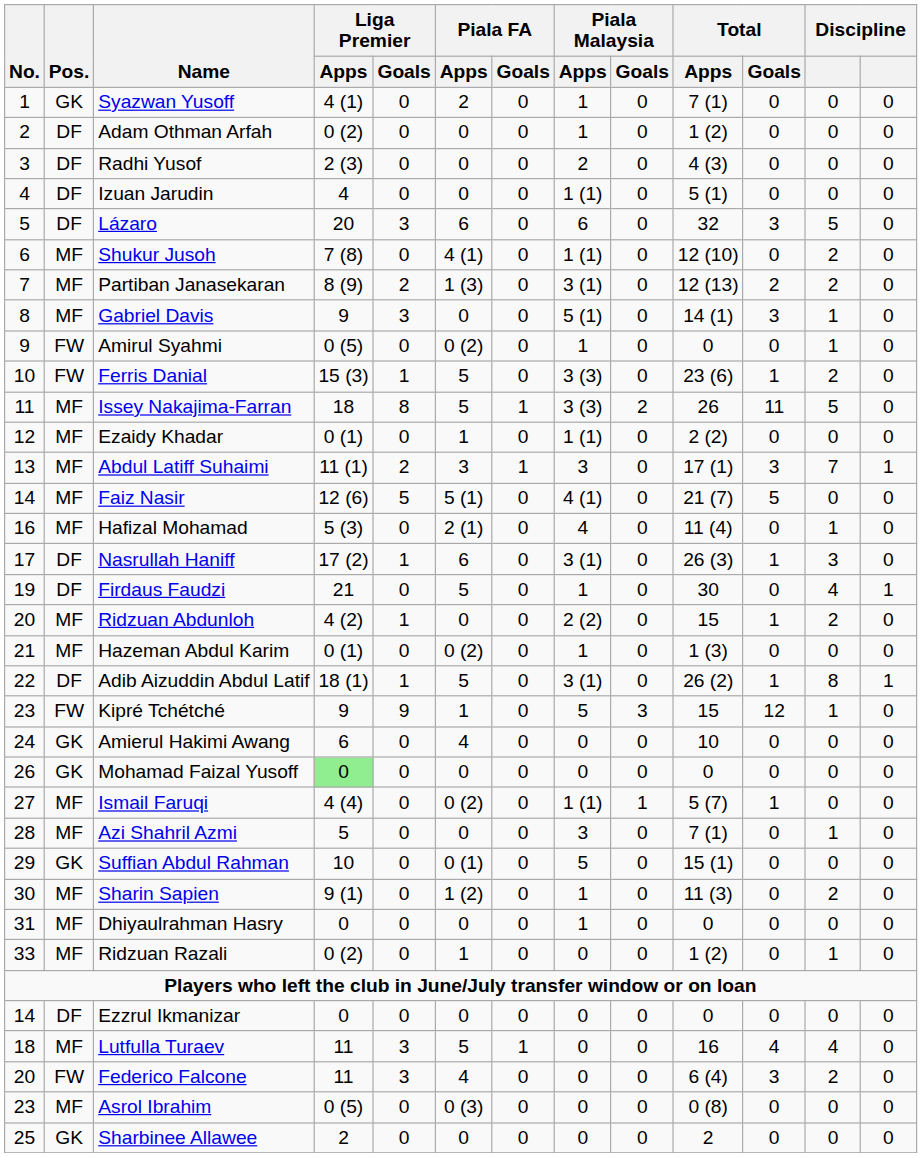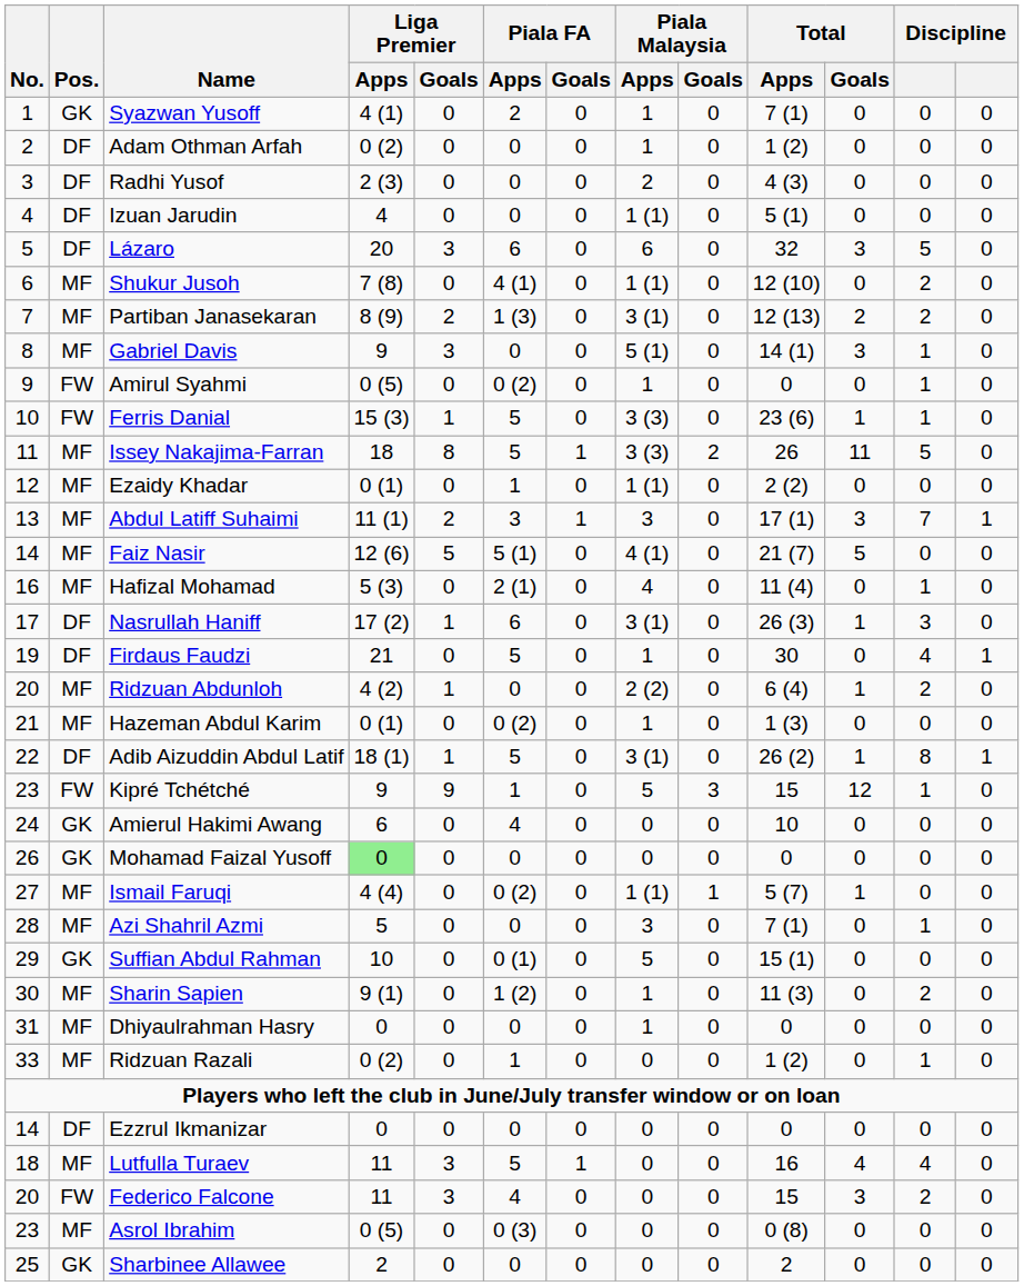Ferris Danial | column 12: 2 -> 1
Ridzuan Abdunloh | Total / Apps: 15 -> 6 (4)
Federico Falcone | Total / Apps: 6 (4) -> 15
